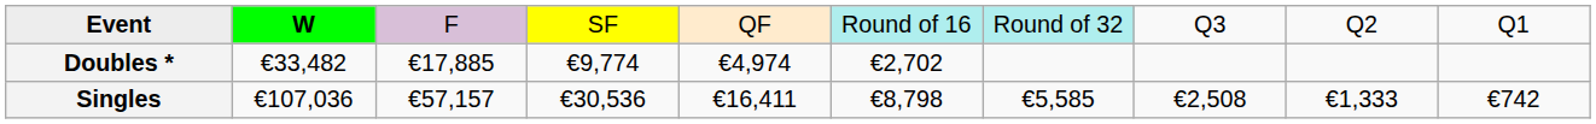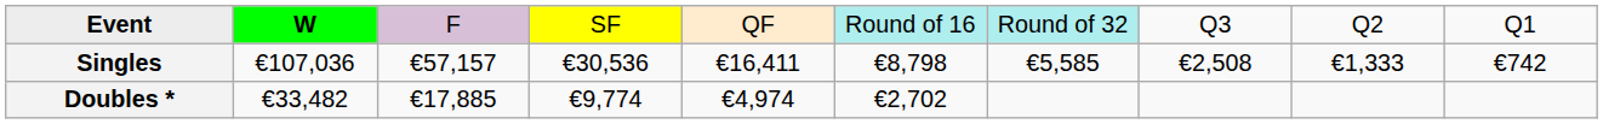rows swapped: Singles <-> Doubles *
